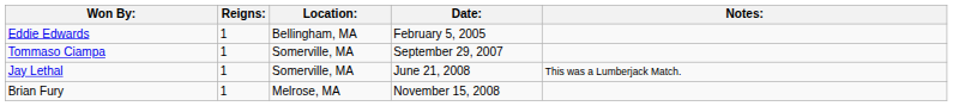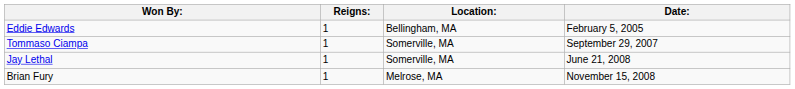- column: Notes: | This was a Lumberjack Match.
